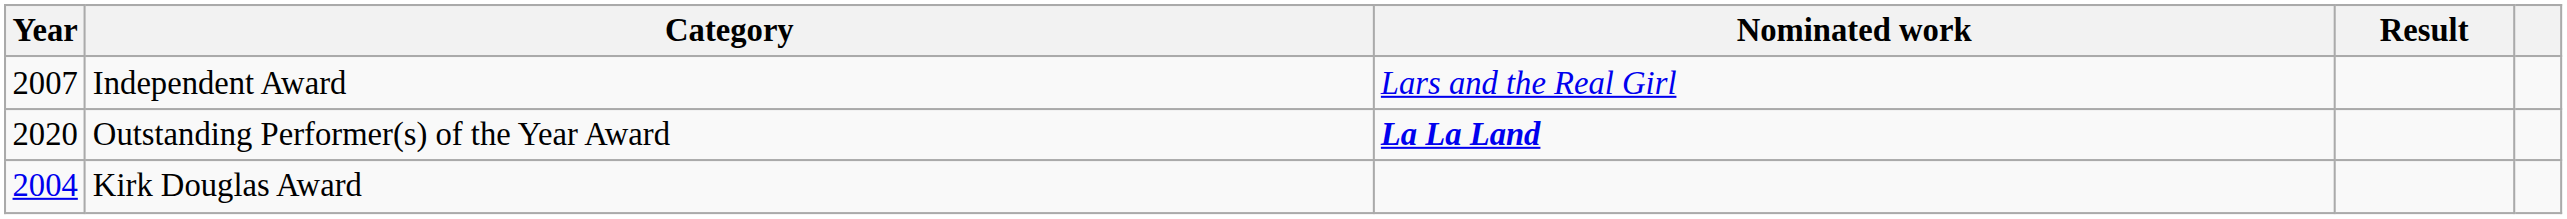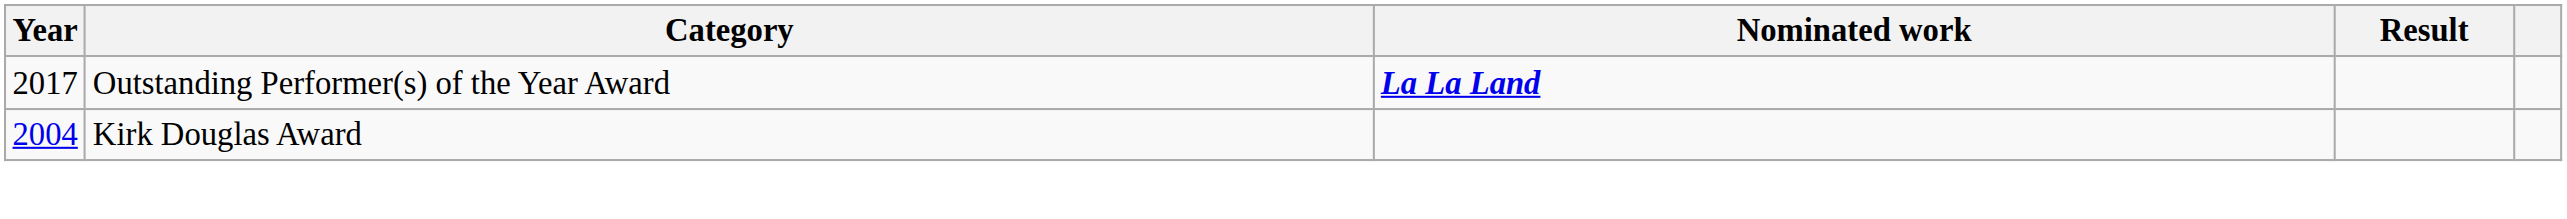- row: 2007 | Independent Award | Lars and the Real Girl
Outstanding Performer(s) of the Year Award | Year: 2020 -> 2017
